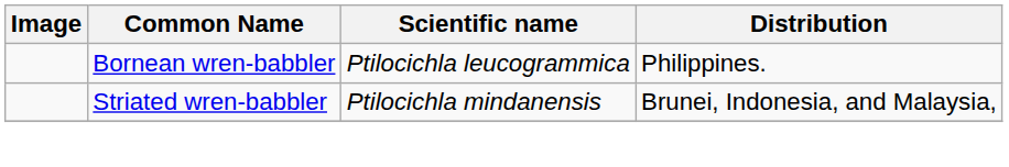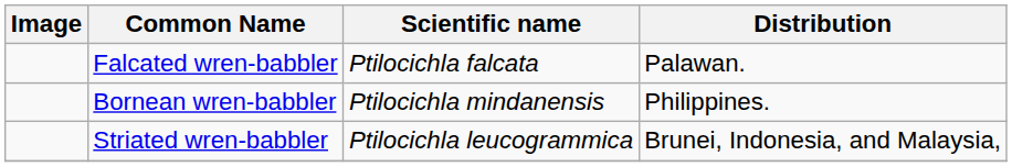+ row: Falcated wren-babbler | Ptilocichla falcata | Palawan.
Bornean wren-babbler | Scientific name: Ptilocichla leucogrammica -> Ptilocichla mindanensis
Striated wren-babbler | Scientific name: Ptilocichla mindanensis -> Ptilocichla leucogrammica
